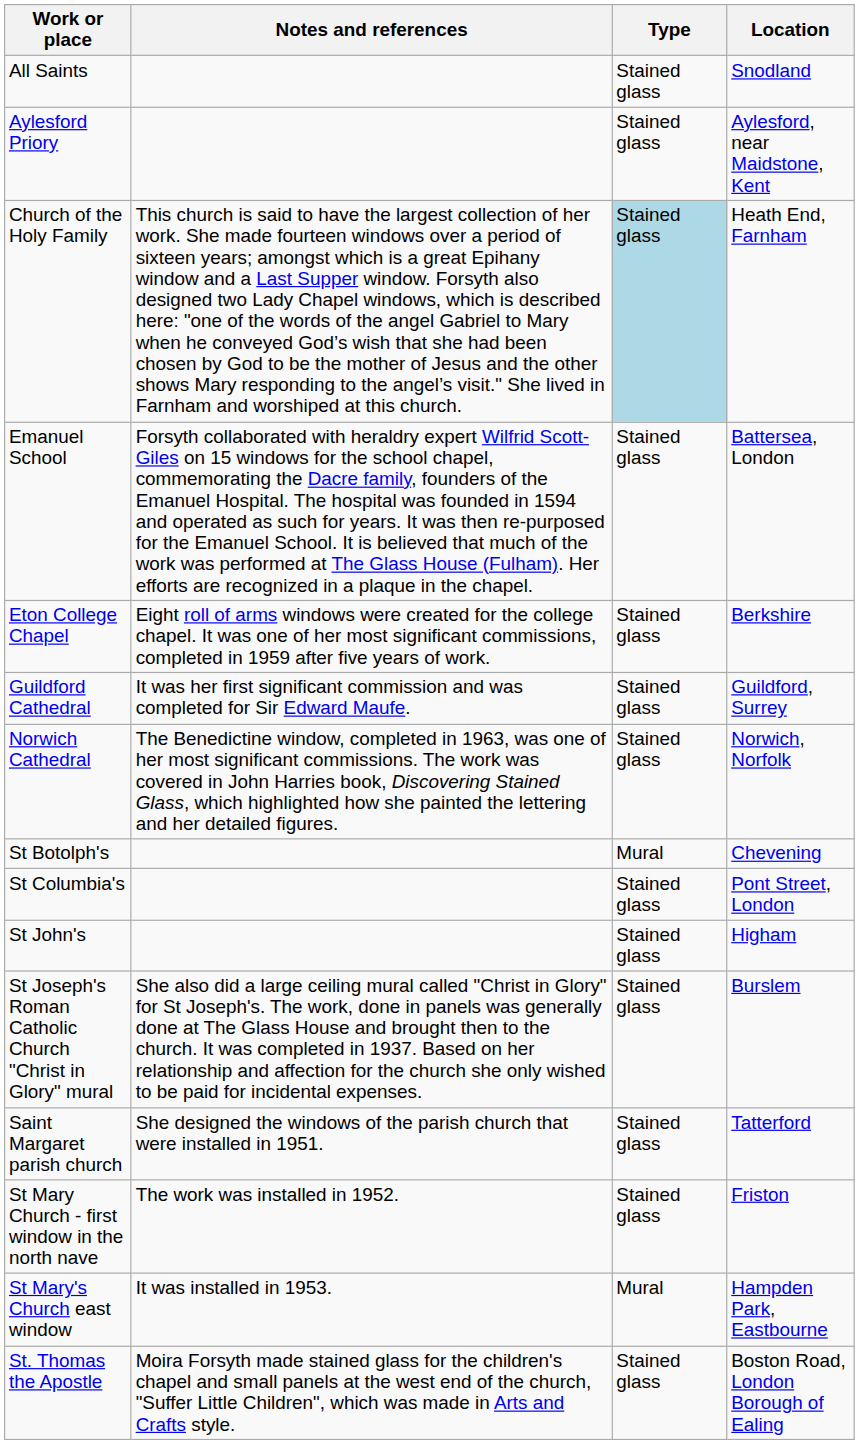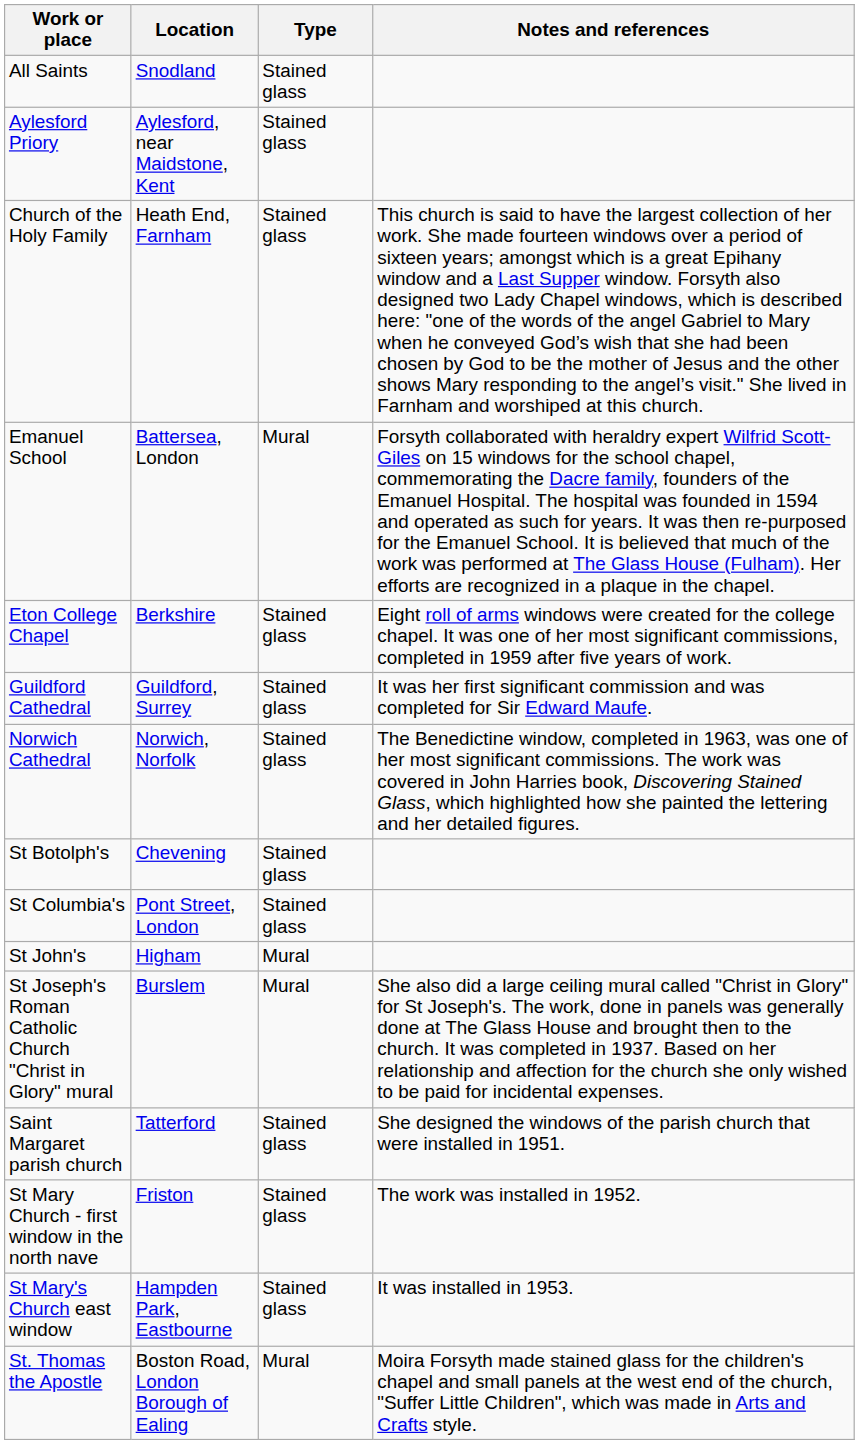columns swapped: Location <-> Notes and references
Church of the Holy Family | Type: lightblue background -> no background
Emanuel School | Type: Stained glass -> Mural
St Botolph's | Type: Mural -> Stained glass
St John's | Type: Stained glass -> Mural
St Joseph's Roman Catholic Church "Christ in Glory" mural | Type: Stained glass -> Mural
St Mary's Church east window | Type: Mural -> Stained glass
St. Thomas the Apostle | Type: Stained glass -> Mural
